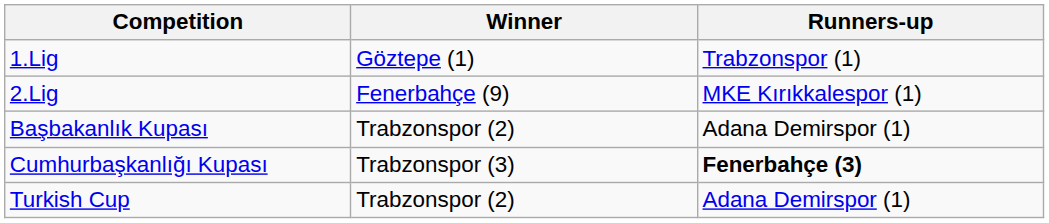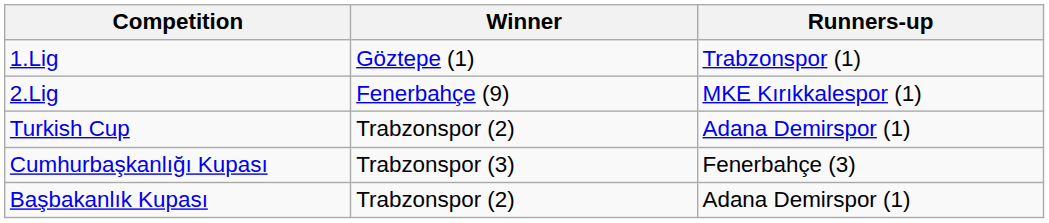rows swapped: Turkish Cup <-> Başbakanlık Kupası
Cumhurbaşkanlığı Kupası | Runners-up: bold -> normal
